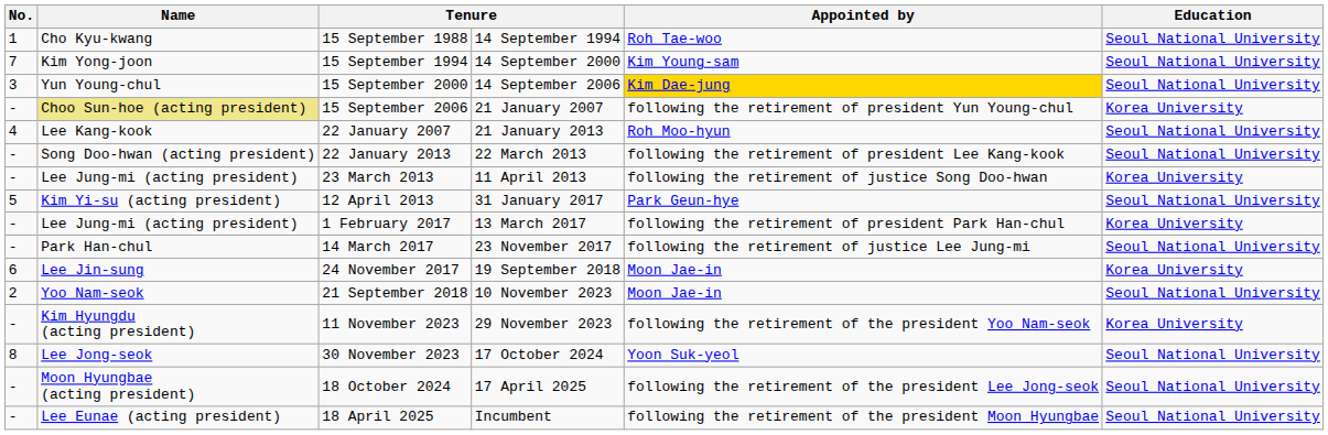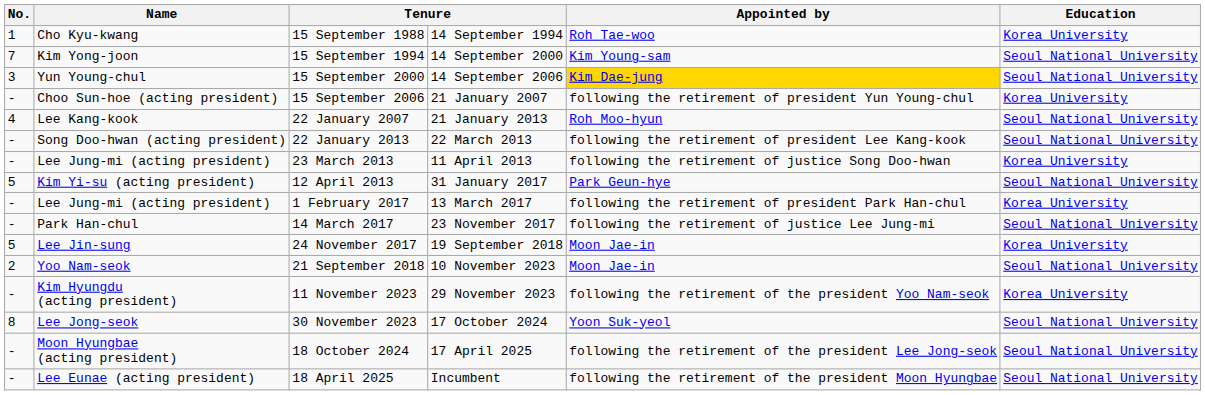15 September 1988 | Education: Seoul National University -> Korea University
15 September 2006 | Name: khaki background -> no background
24 November 2017 | No.: 6 -> 5
